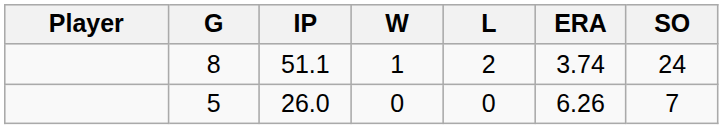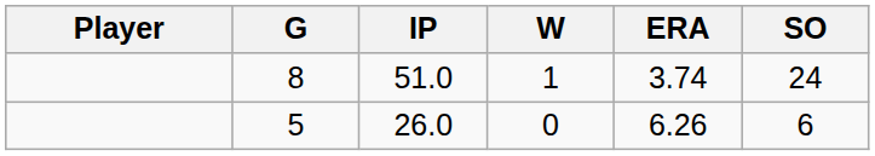- column: L | 2 | 0
8 | IP: 51.1 -> 51.0
5 | SO: 7 -> 6
